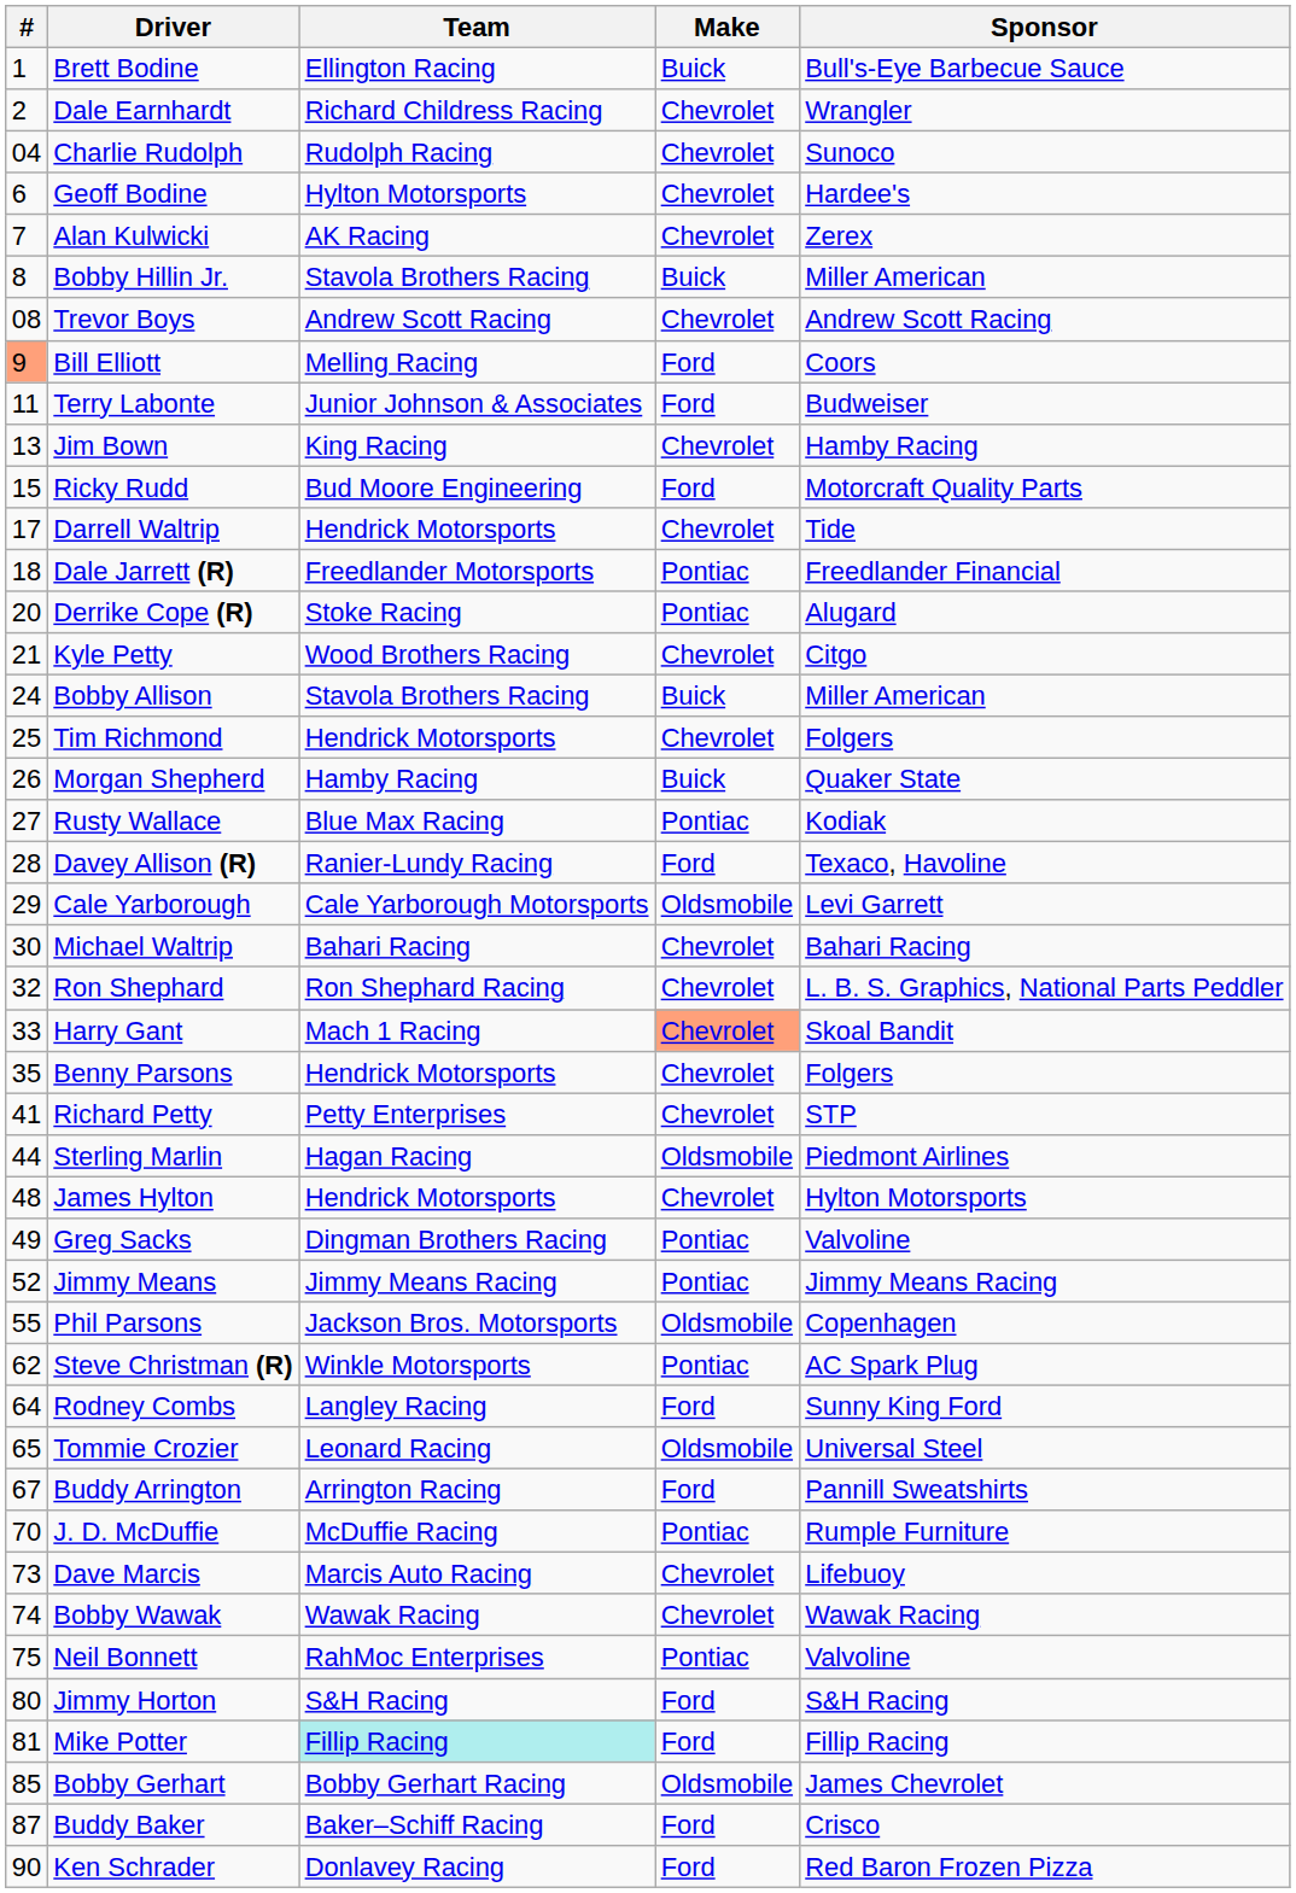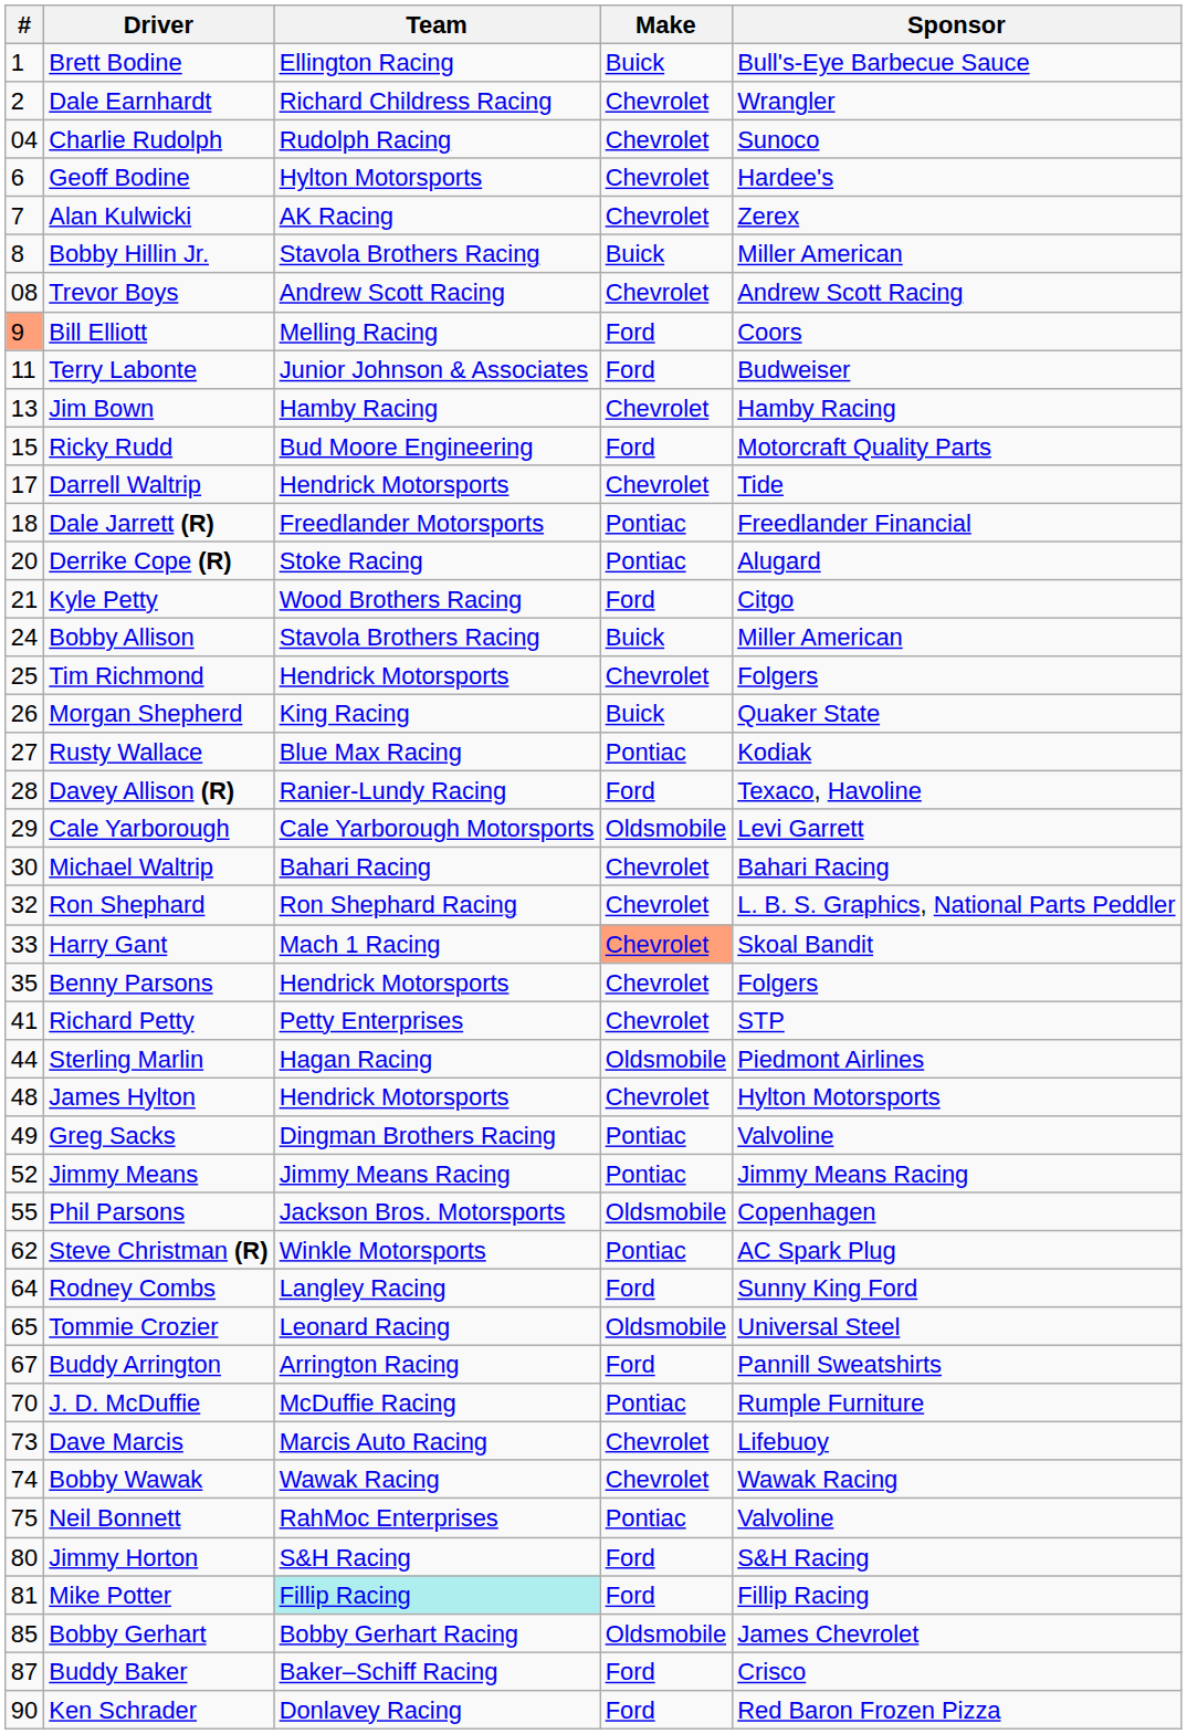Jim Bown | Team: King Racing -> Hamby Racing
Kyle Petty | Make: Chevrolet -> Ford
Morgan Shepherd | Team: Hamby Racing -> King Racing
